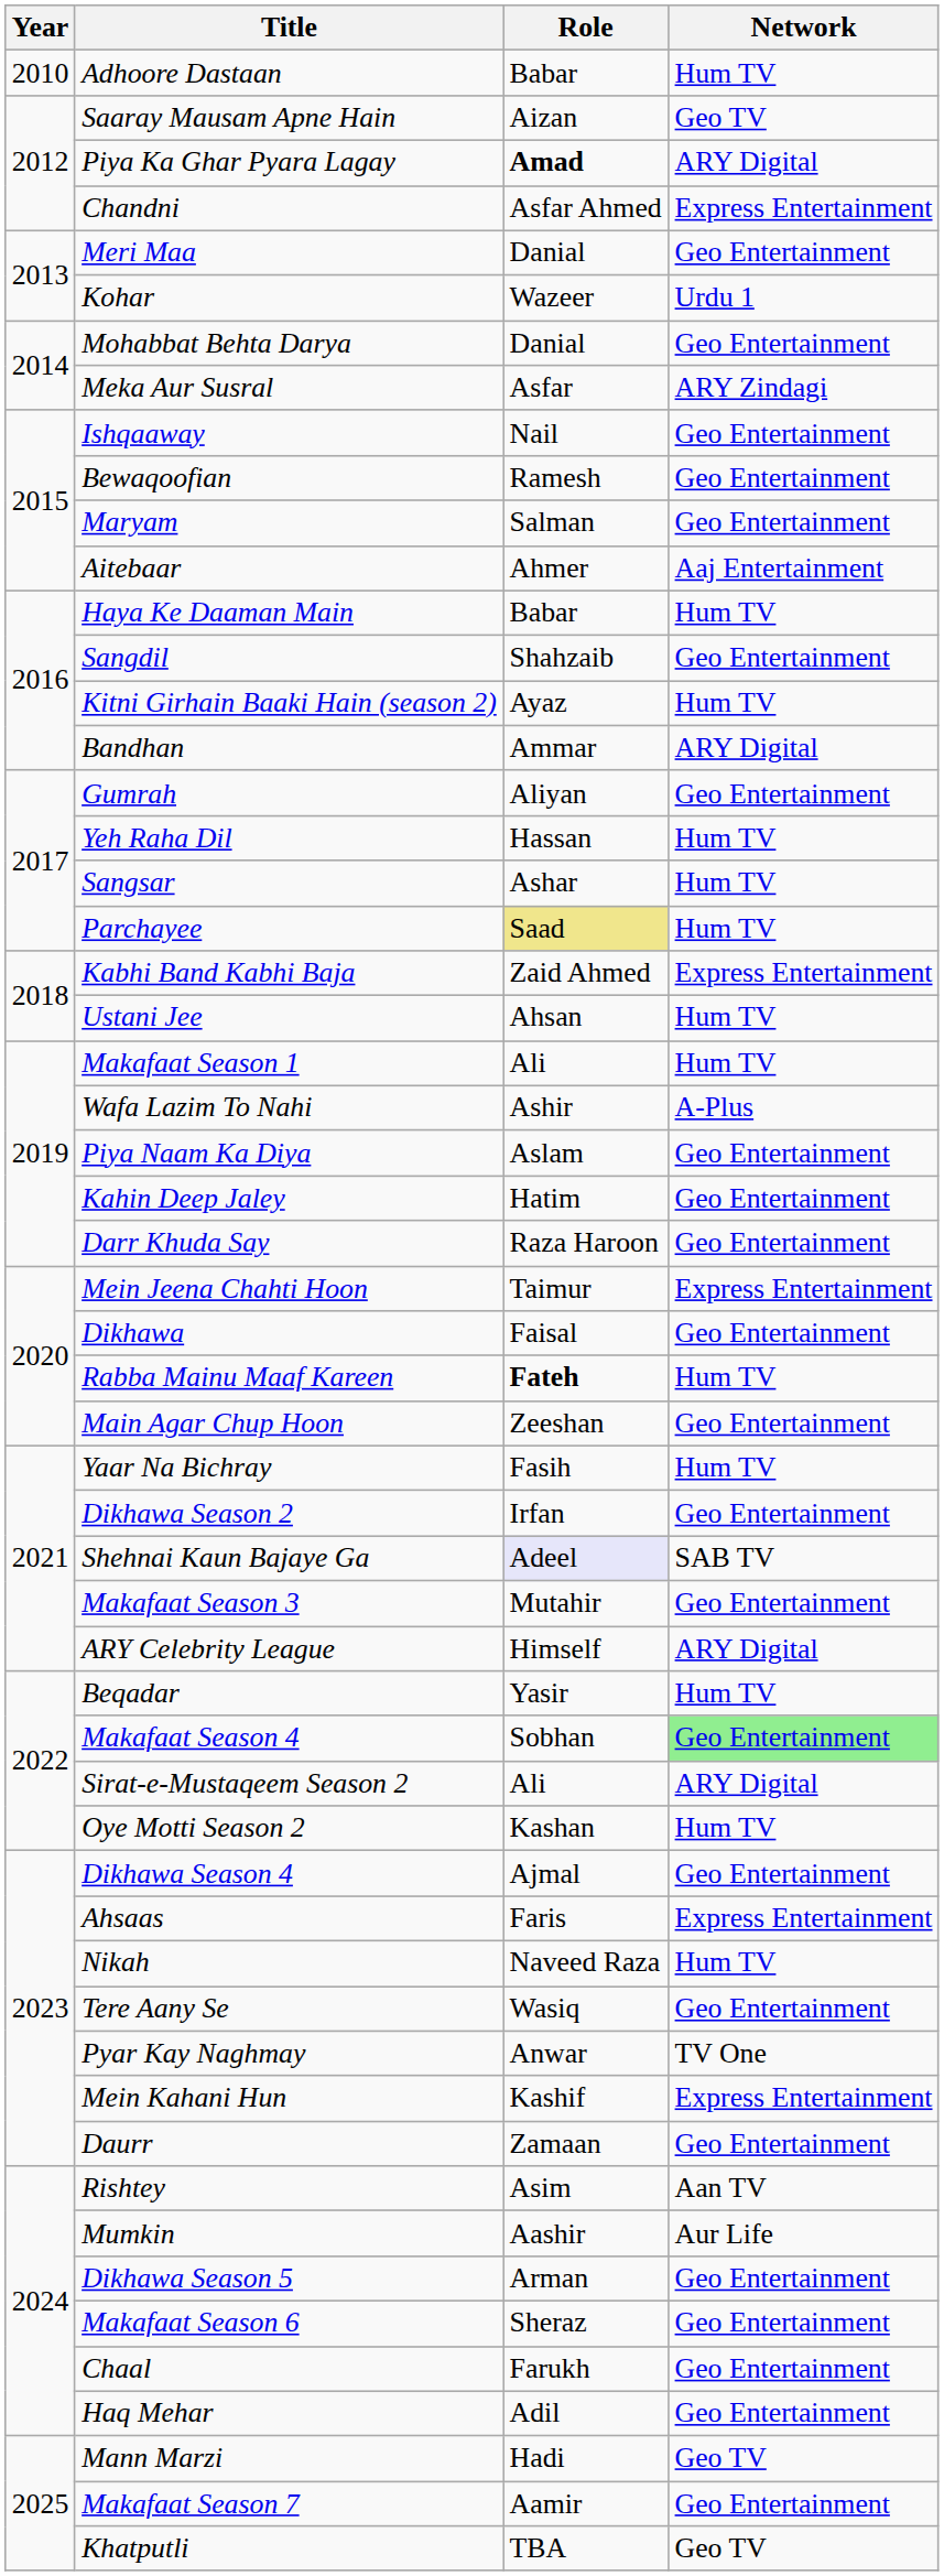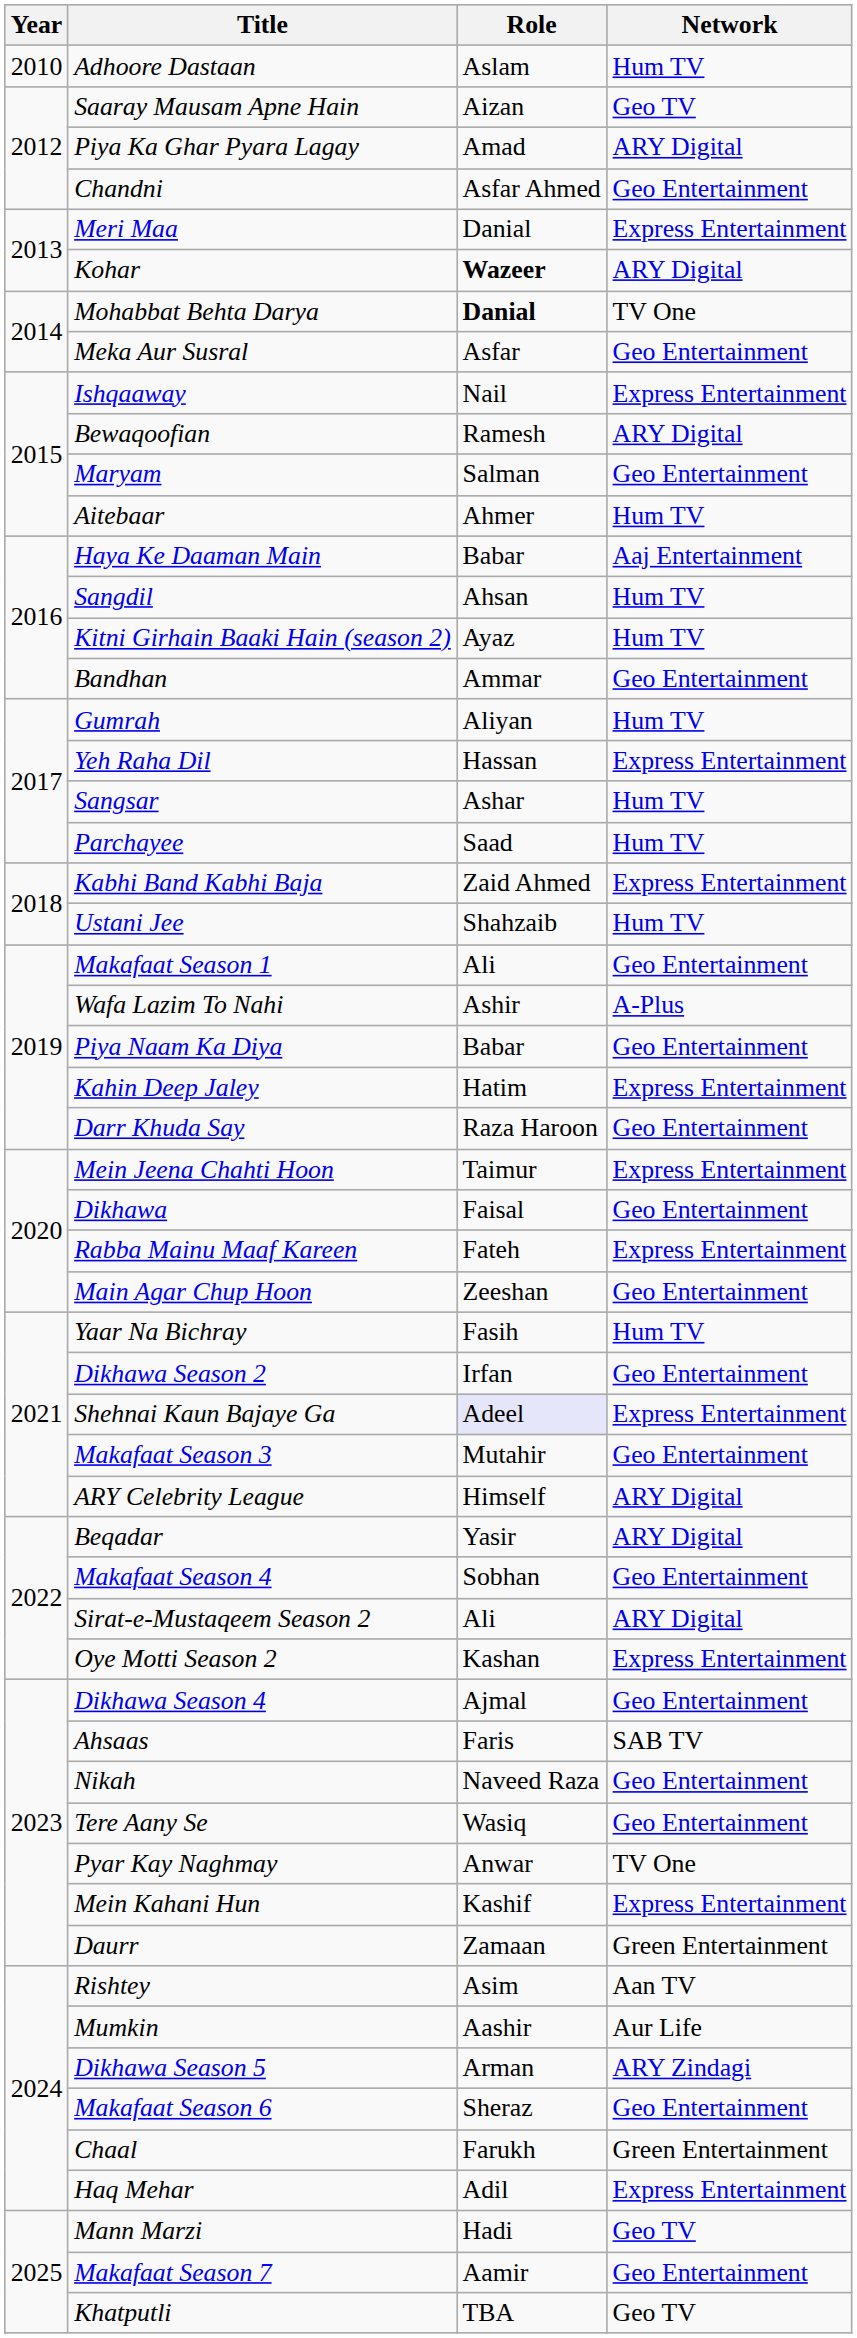Adhoore Dastaan | Role: Babar -> Aslam
Piya Ka Ghar Pyara Lagay | Role: bold -> normal
Chandni | Network: Express Entertainment -> Geo Entertainment
Meri Maa | Network: Geo Entertainment -> Express Entertainment
Kohar | Role: normal -> bold
Kohar | Network: Urdu 1 -> ARY Digital
Mohabbat Behta Darya | Role: normal -> bold
Mohabbat Behta Darya | Network: Geo Entertainment -> TV One
Meka Aur Susral | Network: ARY Zindagi -> Geo Entertainment
Ishqaaway | Network: Geo Entertainment -> Express Entertainment
Bewaqoofian | Network: Geo Entertainment -> ARY Digital
Aitebaar | Network: Aaj Entertainment -> Hum TV
Haya Ke Daaman Main | Network: Hum TV -> Aaj Entertainment
Sangdil | Role: Shahzaib -> Ahsan
Sangdil | Network: Geo Entertainment -> Hum TV
Bandhan | Network: ARY Digital -> Geo Entertainment
Gumrah | Network: Geo Entertainment -> Hum TV
Yeh Raha Dil | Network: Hum TV -> Express Entertainment
Parchayee | Role: khaki background -> no background
Ustani Jee | Role: Ahsan -> Shahzaib
Makafaat Season 1 | Network: Hum TV -> Geo Entertainment
Piya Naam Ka Diya | Role: Aslam -> Babar
Kahin Deep Jaley | Network: Geo Entertainment -> Express Entertainment
Rabba Mainu Maaf Kareen | Role: bold -> normal
Rabba Mainu Maaf Kareen | Network: Hum TV -> Express Entertainment
Shehnai Kaun Bajaye Ga | Network: SAB TV -> Express Entertainment
Beqadar | Network: Hum TV -> ARY Digital
Makafaat Season 4 | Network: lightgreen background -> no background
Oye Motti Season 2 | Network: Hum TV -> Express Entertainment
Ahsaas | Network: Express Entertainment -> SAB TV
Nikah | Network: Hum TV -> Geo Entertainment
Daurr | Network: Geo Entertainment -> Green Entertainment
Dikhawa Season 5 | Network: Geo Entertainment -> ARY Zindagi
Chaal | Network: Geo Entertainment -> Green Entertainment
Haq Mehar | Network: Geo Entertainment -> Express Entertainment
